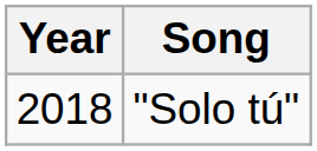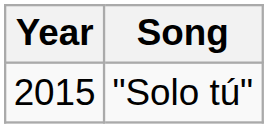"Solo tú" | Year: 2018 -> 2015
